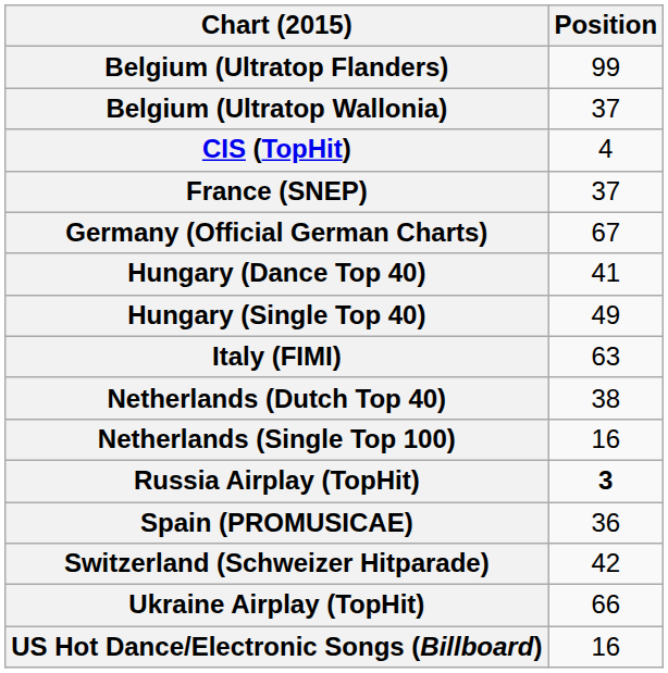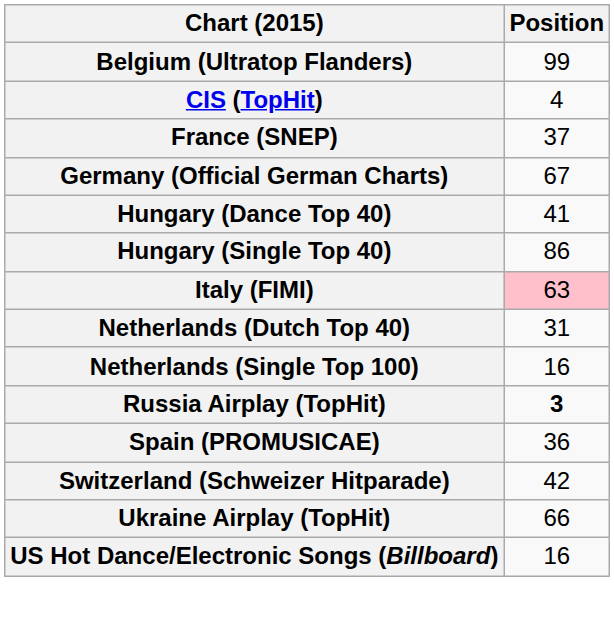- row: Belgium (Ultratop Wallonia) | 37
Hungary (Single Top 40) | Position: 49 -> 86
Italy (FIMI) | Position: no background -> pink background
Netherlands (Dutch Top 40) | Position: 38 -> 31
